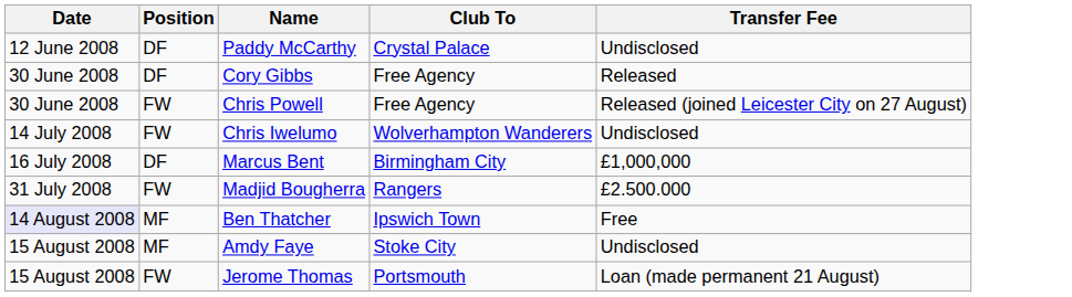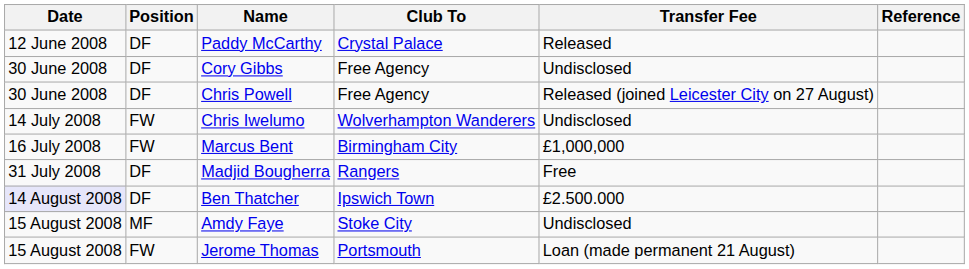+ column: Reference
Paddy McCarthy | Transfer Fee: Undisclosed -> Released
Cory Gibbs | Transfer Fee: Released -> Undisclosed
Chris Powell | Position: FW -> DF
Marcus Bent | Position: DF -> FW
Madjid Bougherra | Position: FW -> DF
Madjid Bougherra | Transfer Fee: £2.500.000 -> Free
Ben Thatcher | Position: MF -> DF
Ben Thatcher | Transfer Fee: Free -> £2.500.000
